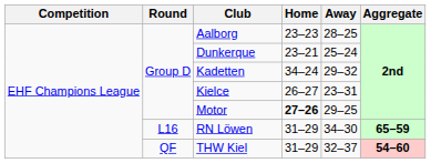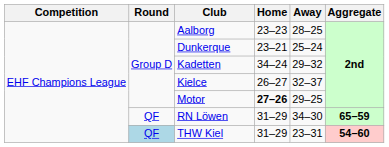Kielce | Away: 23–31 -> 32–37
RN Löwen | Round: L16 -> QF
THW Kiel | Round: no background -> lightblue background
THW Kiel | Away: 32–37 -> 23–31
